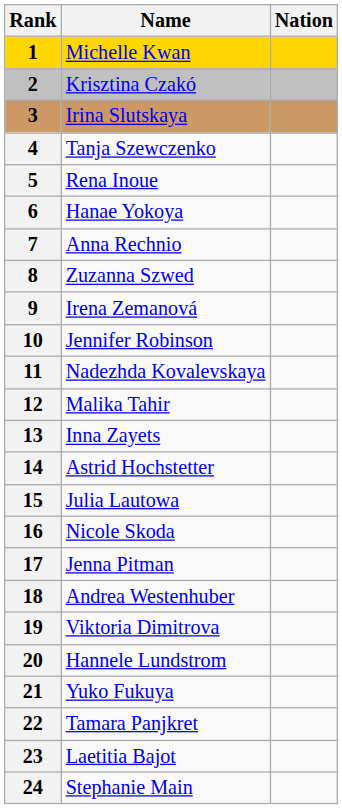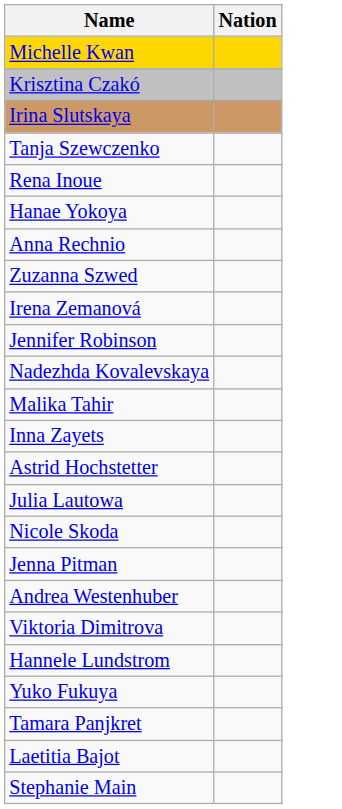- column: Rank | 1 | 2 | 3 | 4 | 5 | 6 | 7 | 8 | 9 | 10 | 11 | 12 | 13 | 14 | 15 | 16 | 17 | 18 | 19 | 20 | 21 | 22 | 23 | 24
